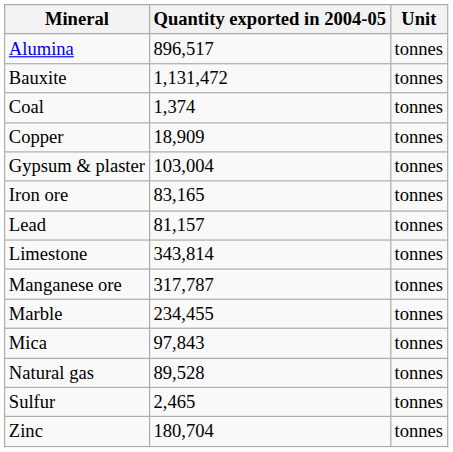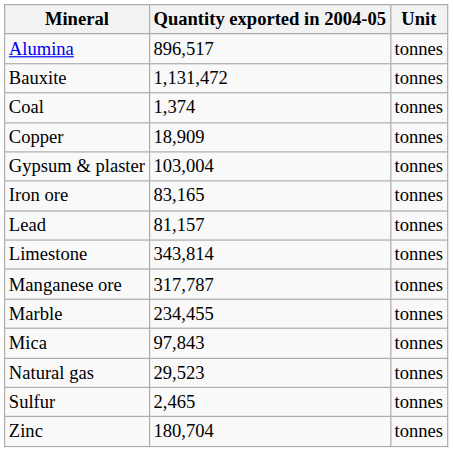Natural gas | Quantity exported in 2004-05: 89,528 -> 29,523
